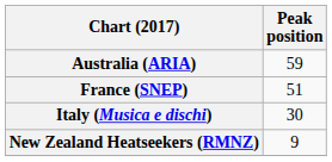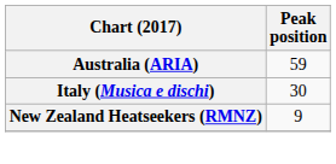- row: France (SNEP) | 51
